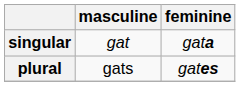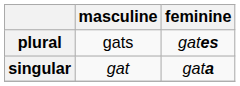rows swapped: singular <-> plural
